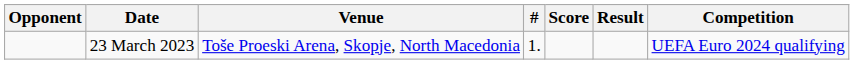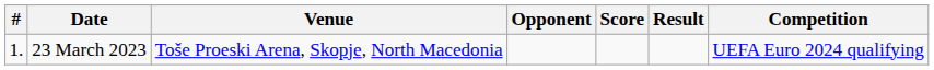columns swapped: # <-> Opponent
